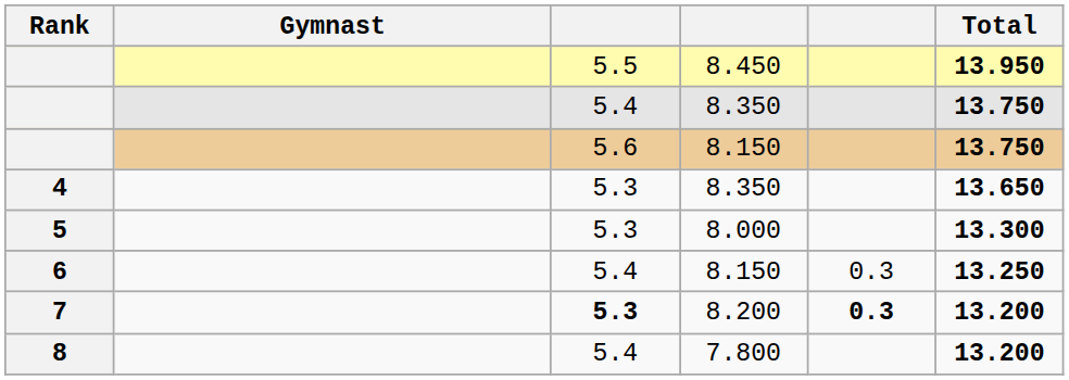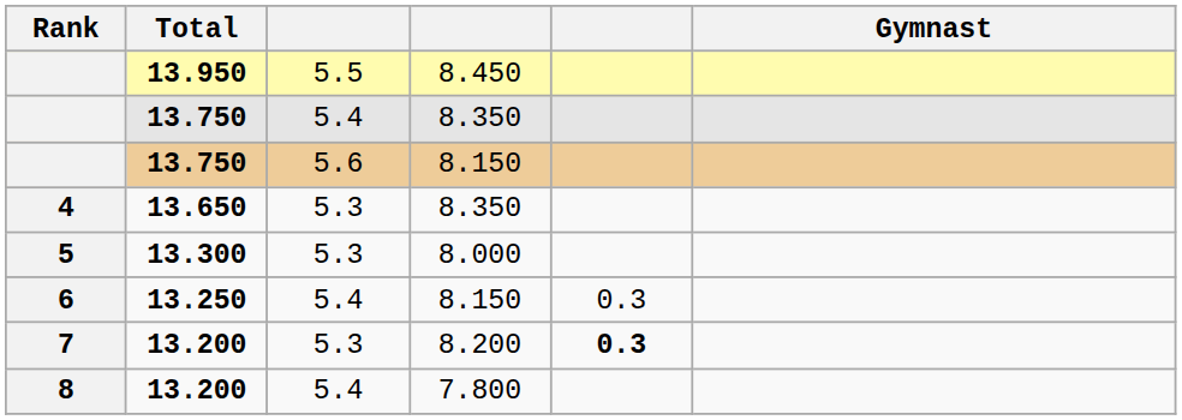columns swapped: Gymnast <-> Total
7 | column 3: bold -> normal
